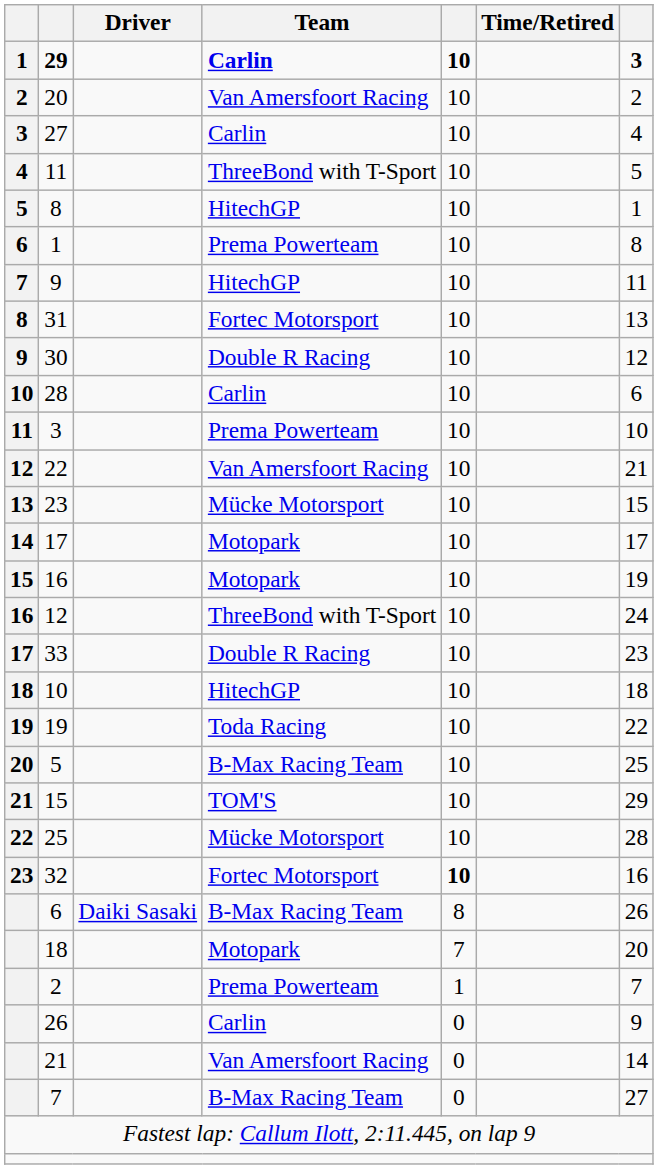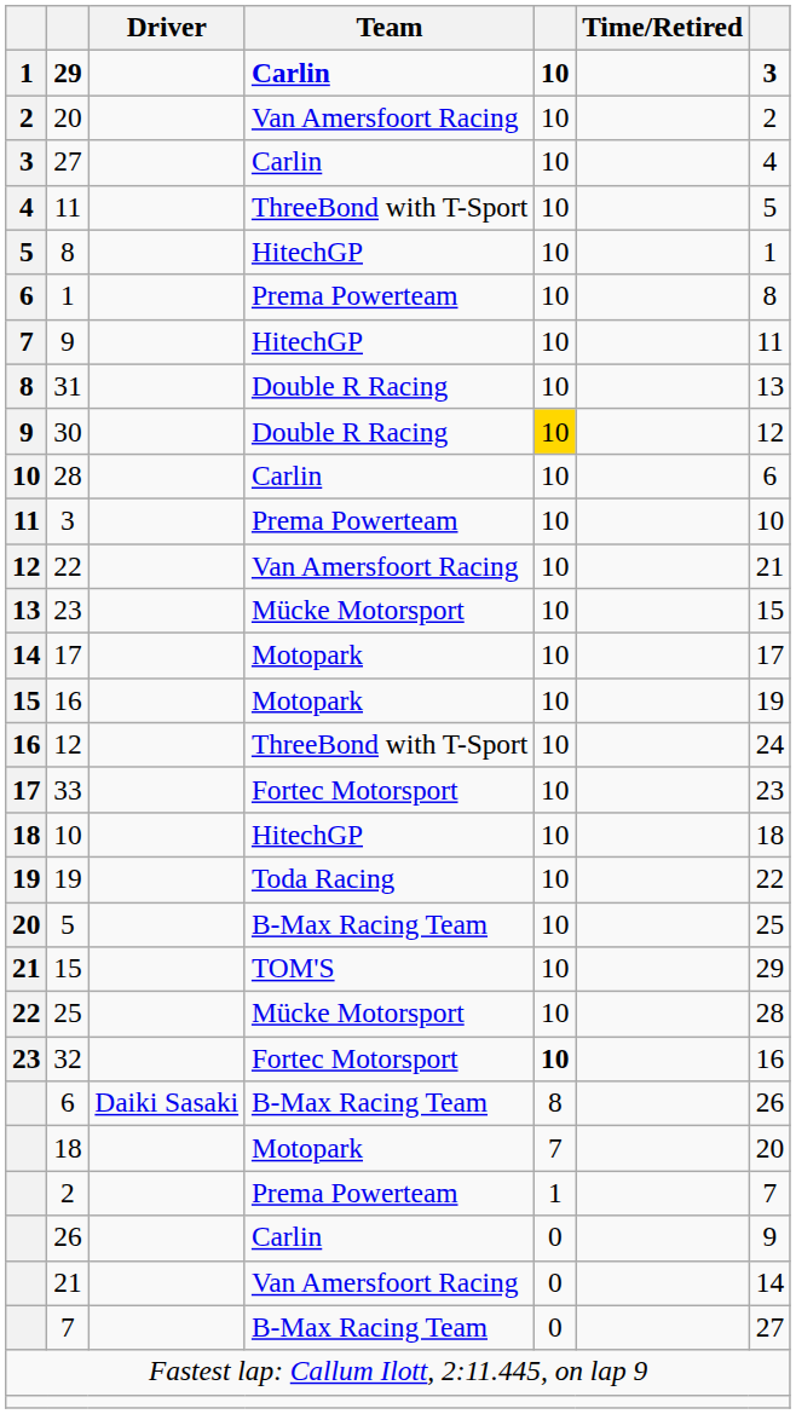31 | Team: Fortec Motorsport -> Double R Racing
30 | column 5: no background -> gold background
33 | Team: Double R Racing -> Fortec Motorsport
